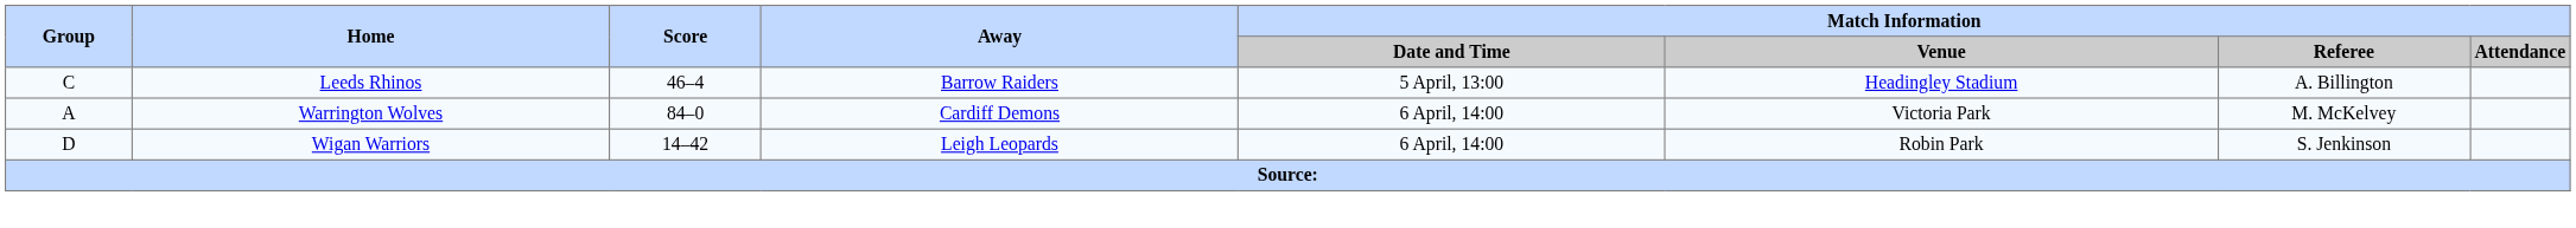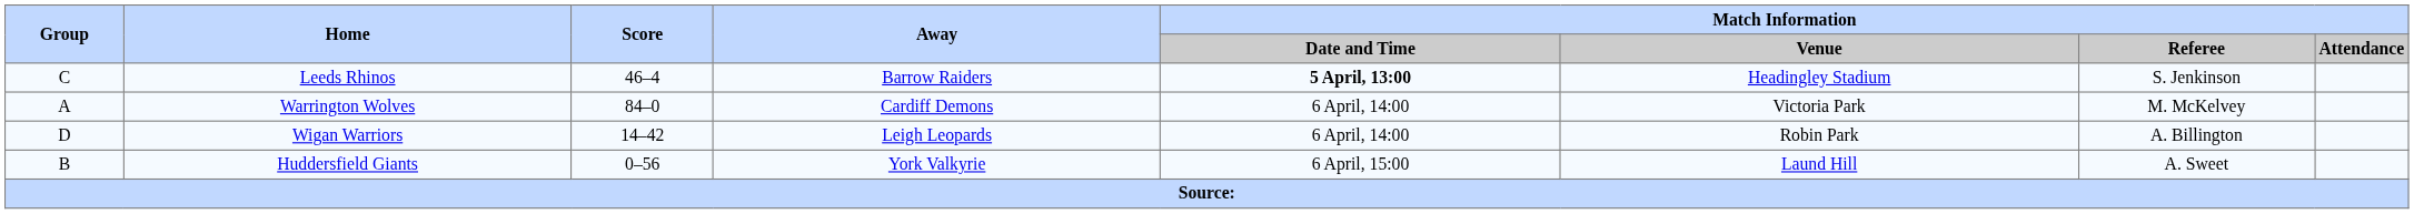Leeds Rhinos | Match Information / Date and Time: normal -> bold
Leeds Rhinos | Match Information / Referee: A. Billington -> S. Jenkinson
Wigan Warriors | Match Information / Referee: S. Jenkinson -> A. Billington
+ row: B | Huddersfield Giants | 0–56 | York Valkyrie | 6 April, 15:00 | Laund Hill | A. Sweet
